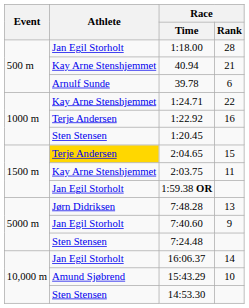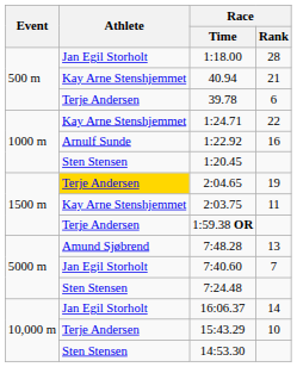39.78 | Athlete: Arnulf Sunde -> Terje Andersen
1:22.92 | Athlete: Terje Andersen -> Arnulf Sunde
2:04.65 | Race / Rank: 15 -> 19
1:59.38 OR | Athlete: Jan Egil Storholt -> Terje Andersen
7:48.28 | Athlete: Jørn Didriksen -> Amund Sjøbrend
7:40.60 | Race / Rank: 9 -> 7
15:43.29 | Athlete: Amund Sjøbrend -> Terje Andersen
